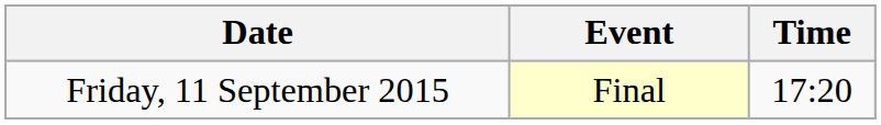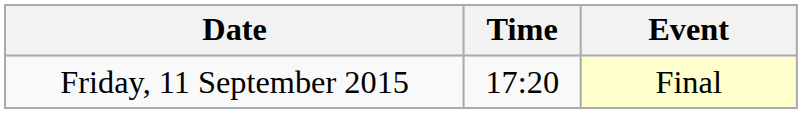columns swapped: Time <-> Event
